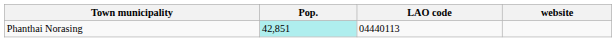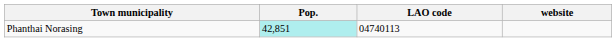Phanthai Norasing | LAO code: 04440113 -> 04740113
